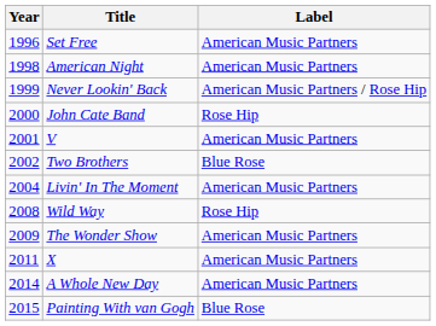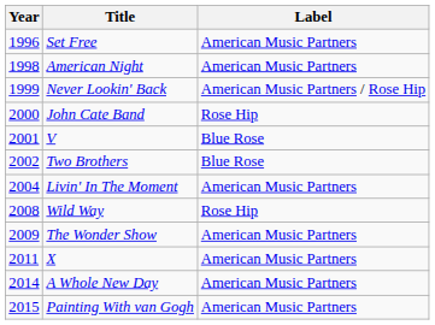V | Label: American Music Partners -> Blue Rose
Painting With van Gogh | Label: Blue Rose -> American Music Partners
